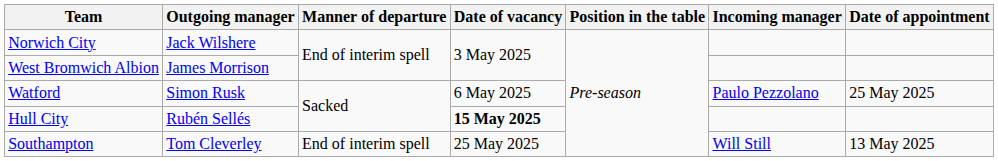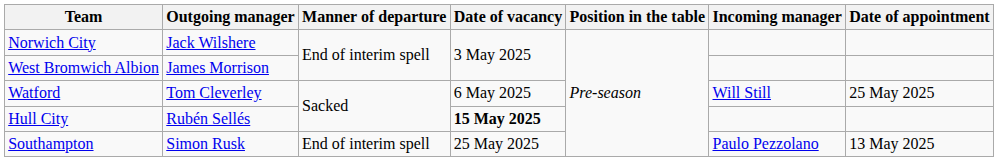Watford | Outgoing manager: Simon Rusk -> Tom Cleverley
Watford | Incoming manager: Paulo Pezzolano -> Will Still
Southampton | Outgoing manager: Tom Cleverley -> Simon Rusk
Southampton | Incoming manager: Will Still -> Paulo Pezzolano
